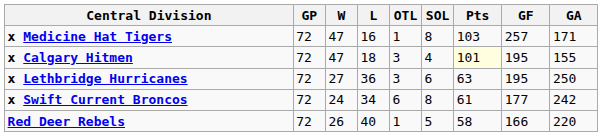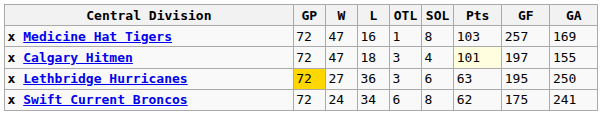x Medicine Hat Tigers | GA: 171 -> 169
x Calgary Hitmen | GF: 195 -> 197
x Lethbridge Hurricanes | GP: no background -> gold background
x Swift Current Broncos | Pts: 61 -> 62
x Swift Current Broncos | GF: 177 -> 175
x Swift Current Broncos | GA: 242 -> 241
- row: Red Deer Rebels | 72 | 26 | 40 | 1 | 5 | 58 | 166 | 220
